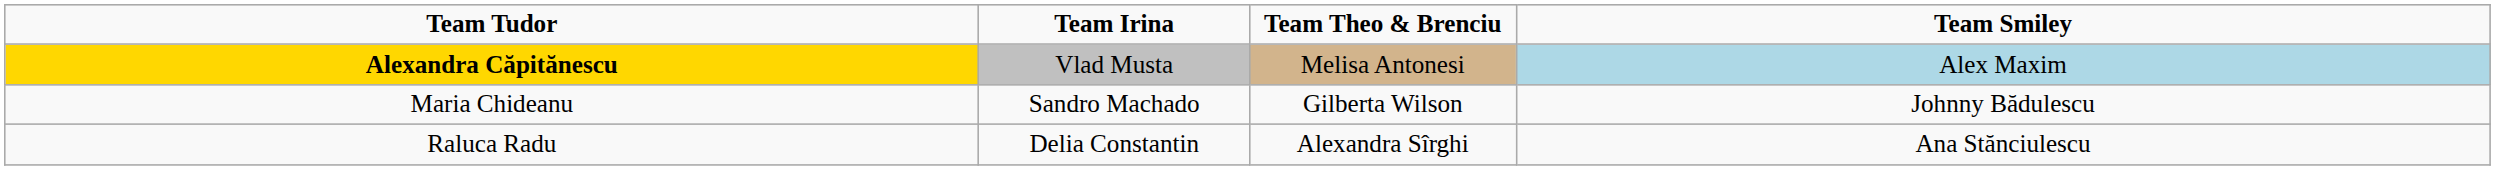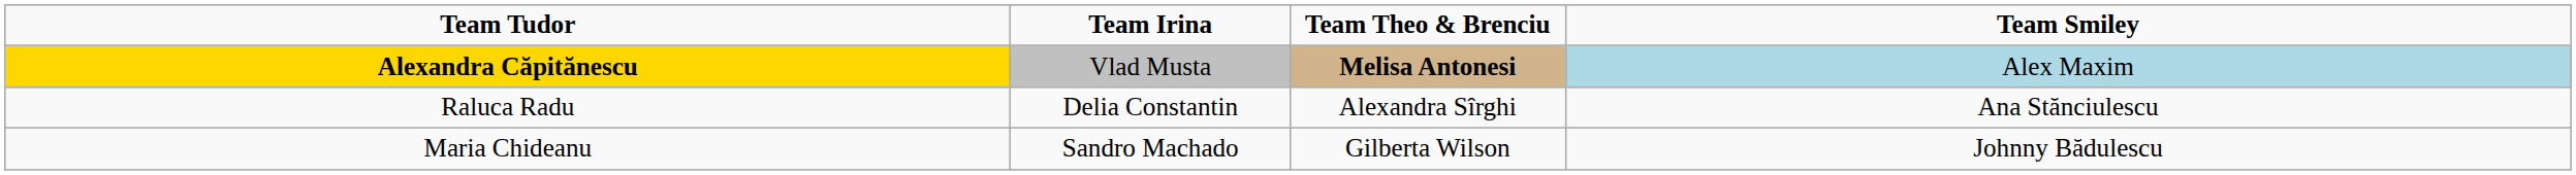Alexandra Căpitănescu | Team Theo & Brenciu: normal -> bold
rows swapped: Raluca Radu <-> Maria Chideanu
